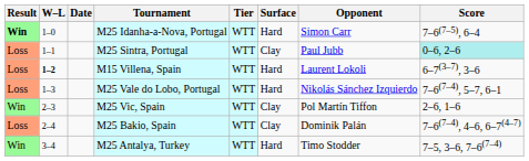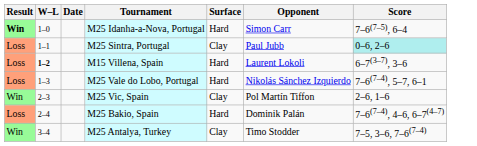- column: Tier | WTT | WTT | WTT | WTT | WTT | WTT | WTT
M25 Bakio, Spain | Surface: Clay -> Hard
M25 Antalya, Turkey | Surface: Hard -> Clay
